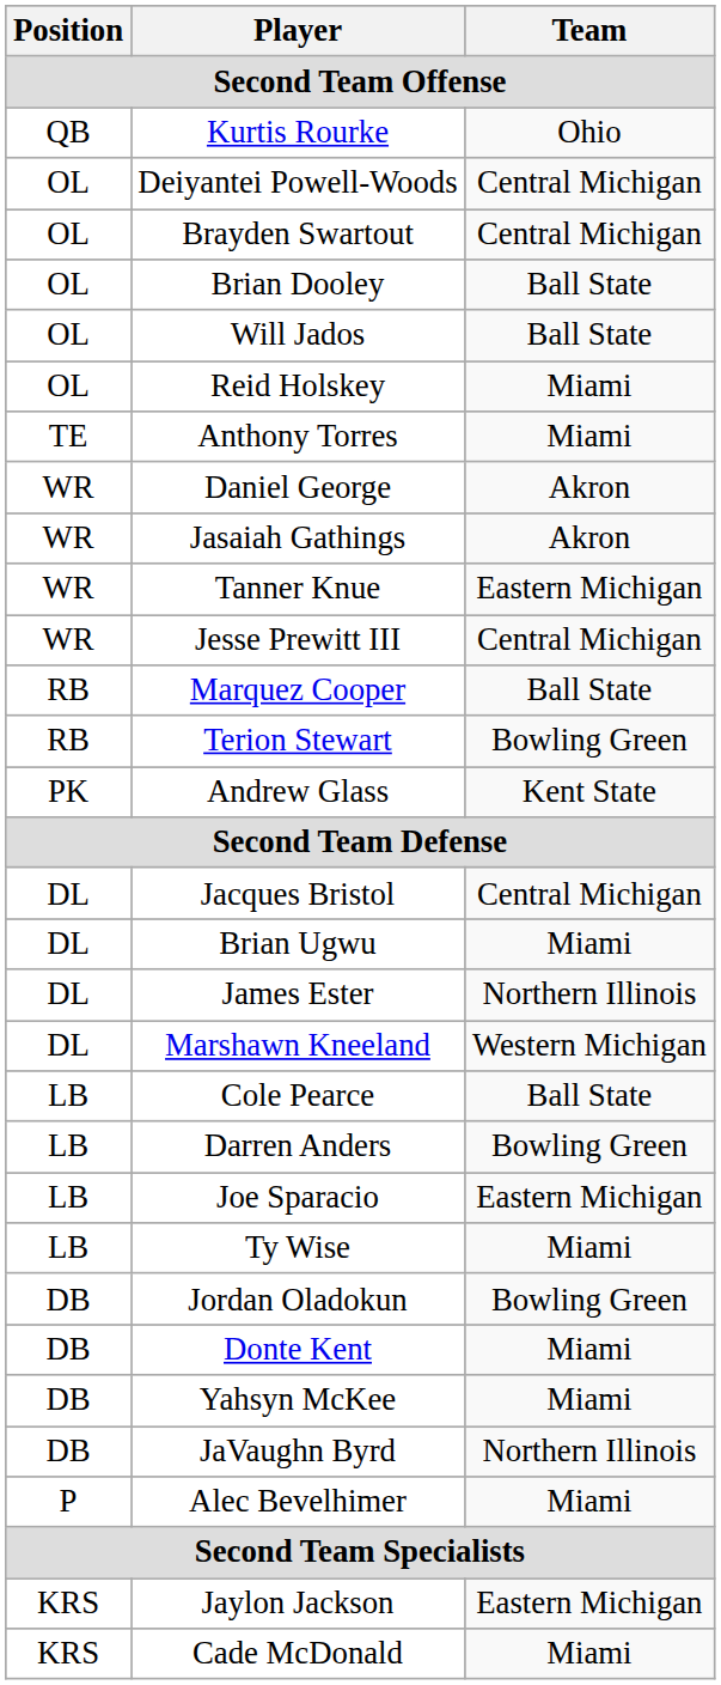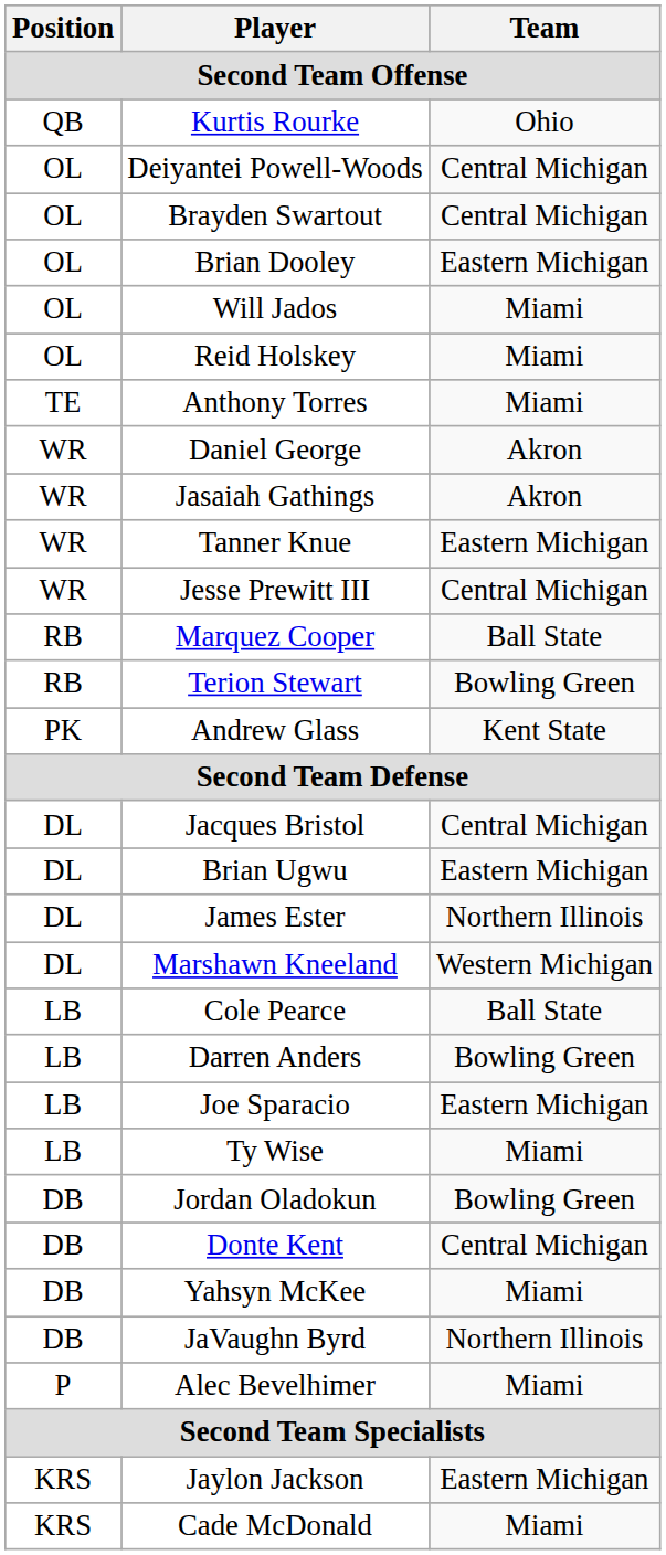Brian Dooley | Team: Ball State -> Eastern Michigan
Will Jados | Team: Ball State -> Miami
Brian Ugwu | Team: Miami -> Eastern Michigan
Donte Kent | Team: Miami -> Central Michigan
